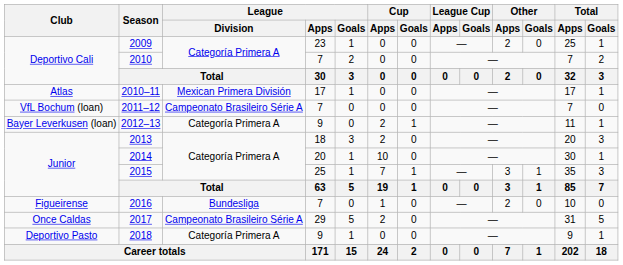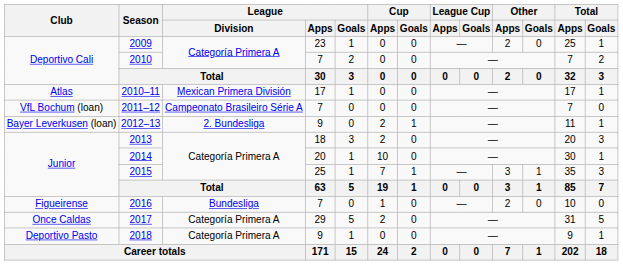2012–13 | League / Division: Categoría Primera A -> 2. Bundesliga
2017 | League / Division: Campeonato Brasileiro Série A -> Categoría Primera A
